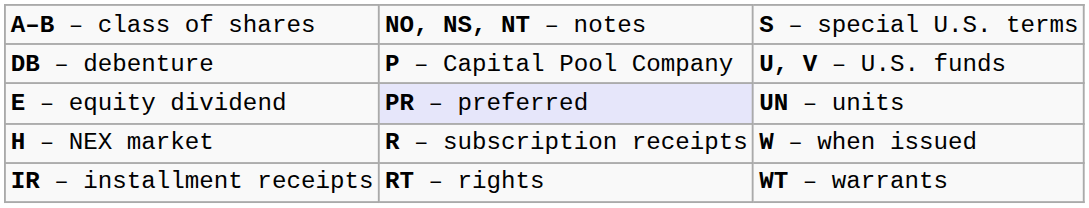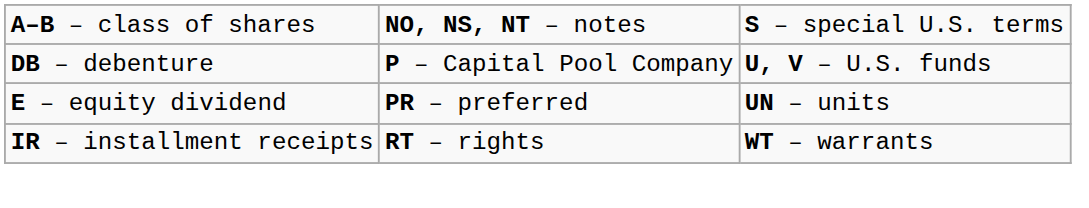E – equity dividend | column 2: lavender background -> no background
- row: H – NEX market | R – subscription receipts | W – when issued
